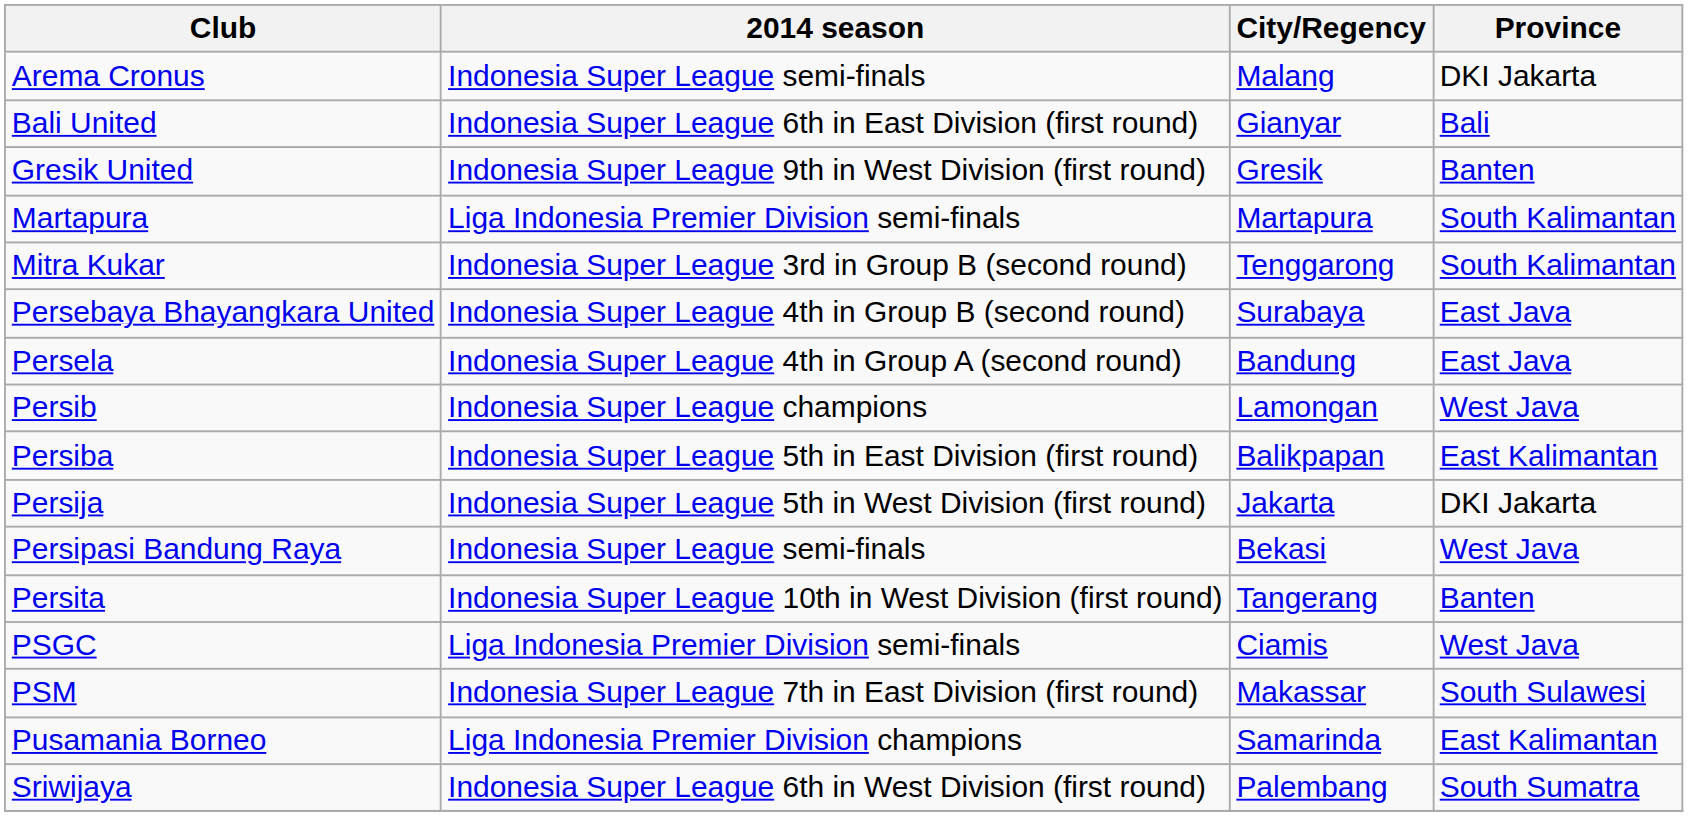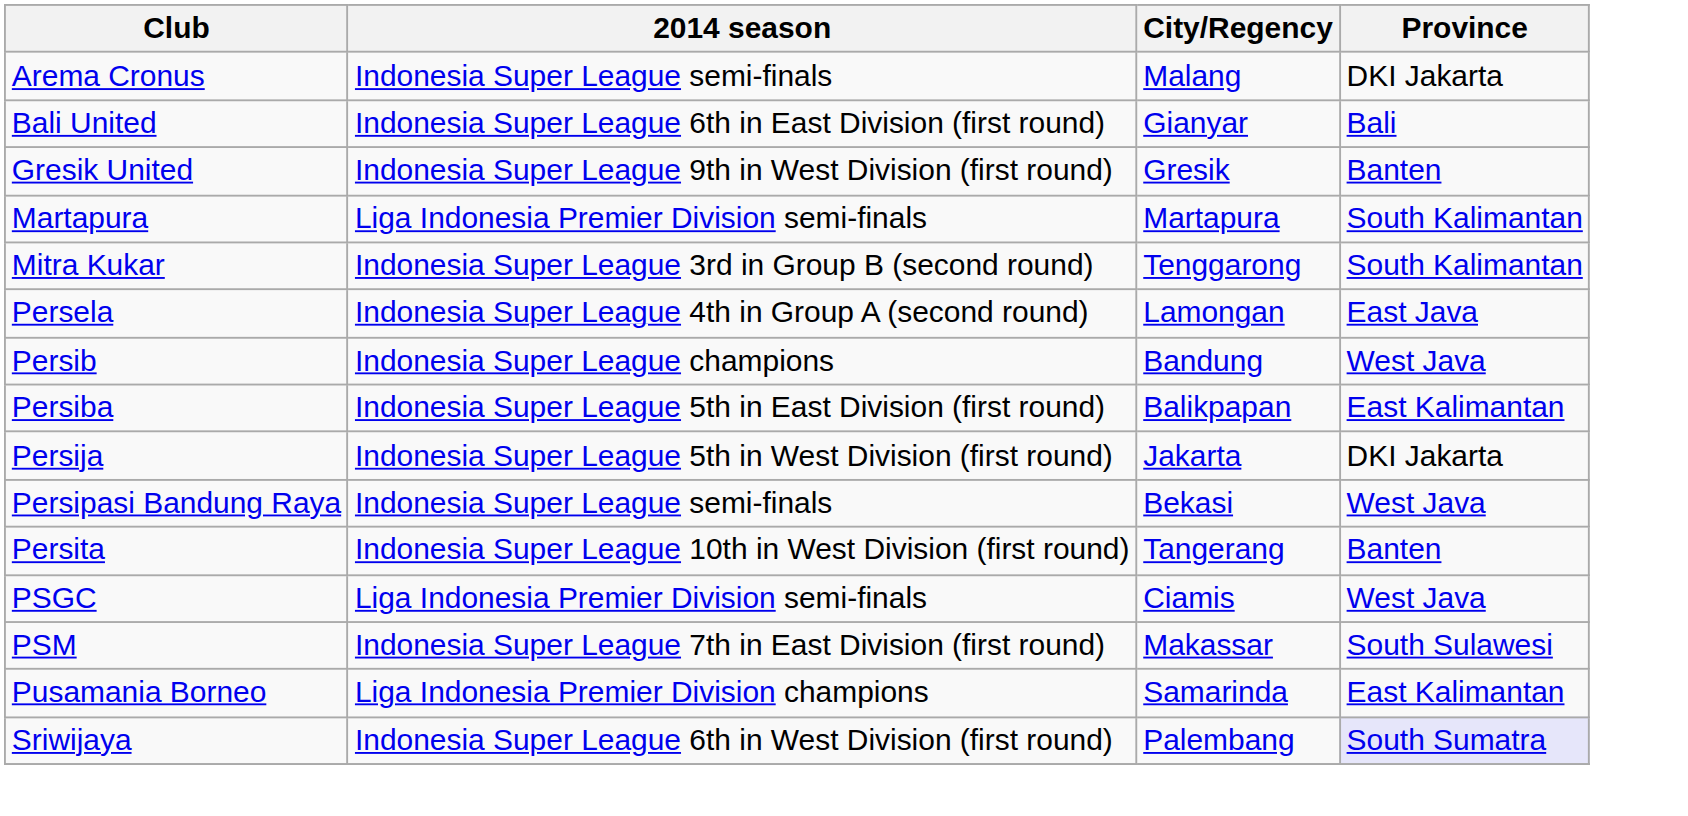- row: Persebaya Bhayangkara United | Indonesia Super League 4th in Group B (second round) | Surabaya | East Java
Persela | City/Regency: Bandung -> Lamongan
Persib | City/Regency: Lamongan -> Bandung
Sriwijaya | Province: no background -> lavender background
